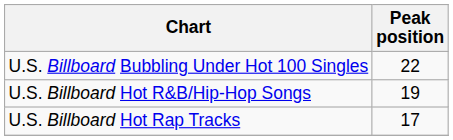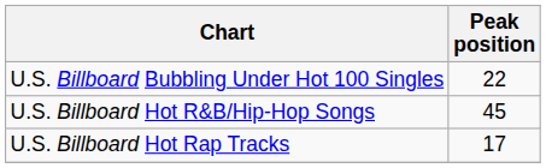U.S. Billboard Hot R&B/Hip-Hop Songs | Peak position: 19 -> 45
